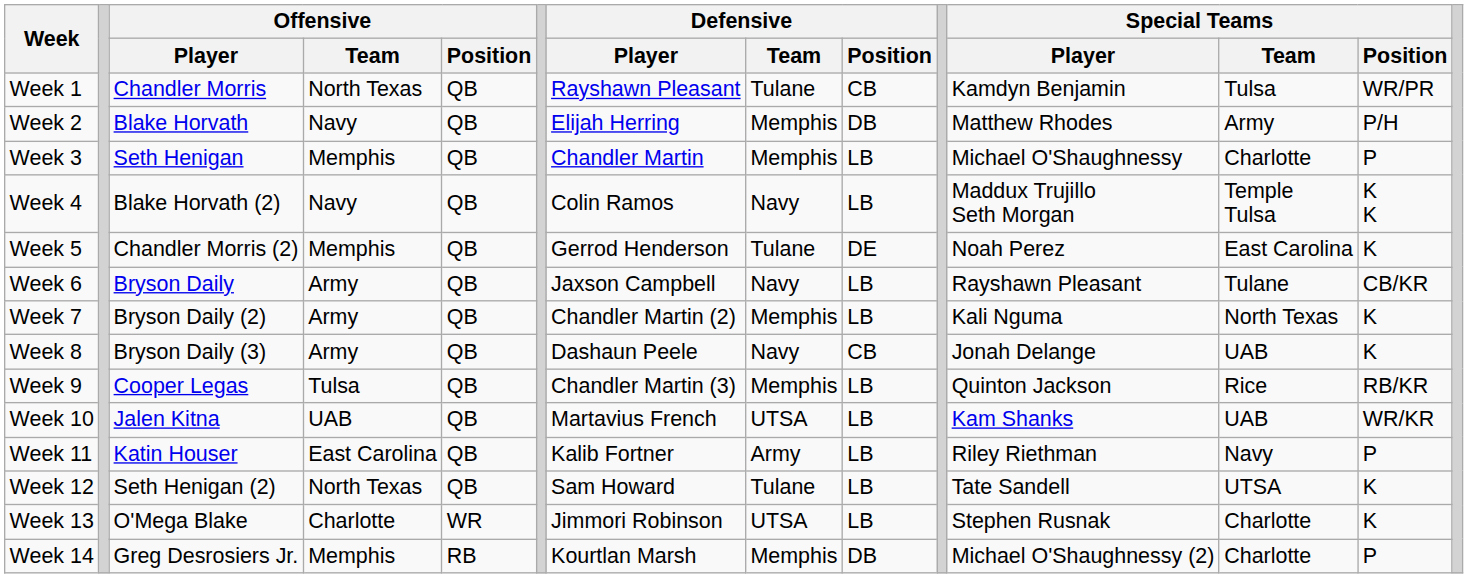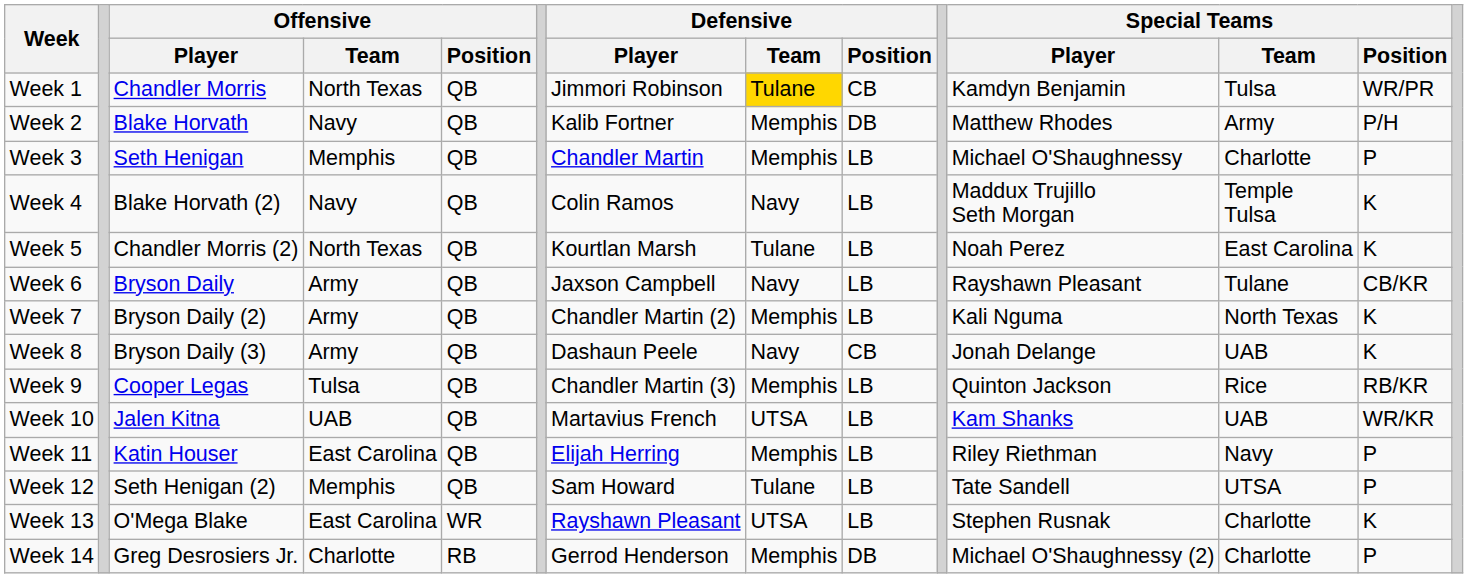Week 1 | Defensive / Player: Rayshawn Pleasant -> Jimmori Robinson
Week 1 | Defensive / Team: no background -> gold background
Week 2 | Defensive / Player: Elijah Herring -> Kalib Fortner
Week 4 | Special Teams / Position: K K -> K
Week 5 | Offensive / Team: Memphis -> North Texas
Week 5 | Defensive / Player: Gerrod Henderson -> Kourtlan Marsh
Week 5 | Defensive / Position: DE -> LB
Week 11 | Defensive / Player: Kalib Fortner -> Elijah Herring
Week 11 | Defensive / Team: Army -> Memphis
Week 12 | Offensive / Team: North Texas -> Memphis
Week 12 | Special Teams / Position: K -> P
Week 13 | Offensive / Team: Charlotte -> East Carolina
Week 13 | Defensive / Player: Jimmori Robinson -> Rayshawn Pleasant
Week 14 | Offensive / Team: Memphis -> Charlotte
Week 14 | Defensive / Player: Kourtlan Marsh -> Gerrod Henderson
